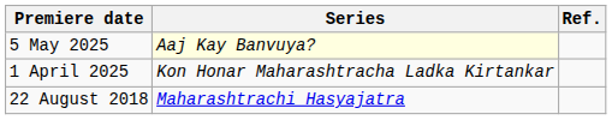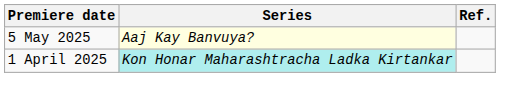1 April 2025 | Series: no background -> paleturquoise background
- row: 22 August 2018 | Maharashtrachi Hasyajatra
